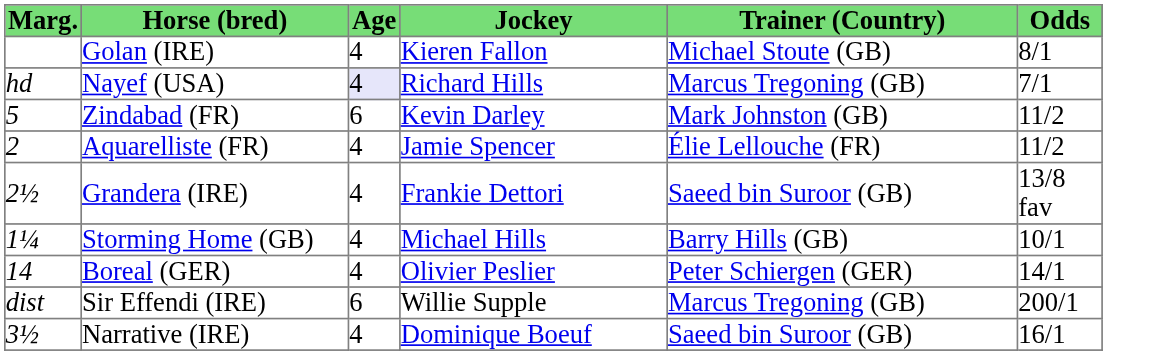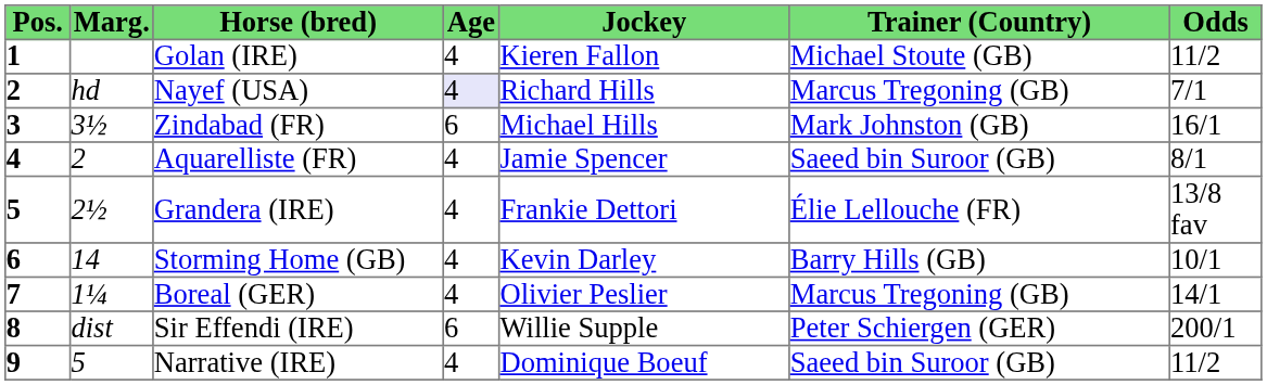+ column: Pos. | 1 | 2 | 3 | 4 | 5 | 6 | 7 | 8 | 9
Golan (IRE) | Odds: 8/1 -> 11/2
Zindabad (FR) | Marg.: 5 -> 3½
Zindabad (FR) | Jockey: Kevin Darley -> Michael Hills
Zindabad (FR) | Odds: 11/2 -> 16/1
Aquarelliste (FR) | Trainer (Country): Élie Lellouche (FR) -> Saeed bin Suroor (GB)
Aquarelliste (FR) | Odds: 11/2 -> 8/1
Grandera (IRE) | Trainer (Country): Saeed bin Suroor (GB) -> Élie Lellouche (FR)
Storming Home (GB) | Marg.: 1¼ -> 14
Storming Home (GB) | Jockey: Michael Hills -> Kevin Darley
Boreal (GER) | Marg.: 14 -> 1¼
Boreal (GER) | Trainer (Country): Peter Schiergen (GER) -> Marcus Tregoning (GB)
Sir Effendi (IRE) | Trainer (Country): Marcus Tregoning (GB) -> Peter Schiergen (GER)
Narrative (IRE) | Marg.: 3½ -> 5
Narrative (IRE) | Odds: 16/1 -> 11/2
